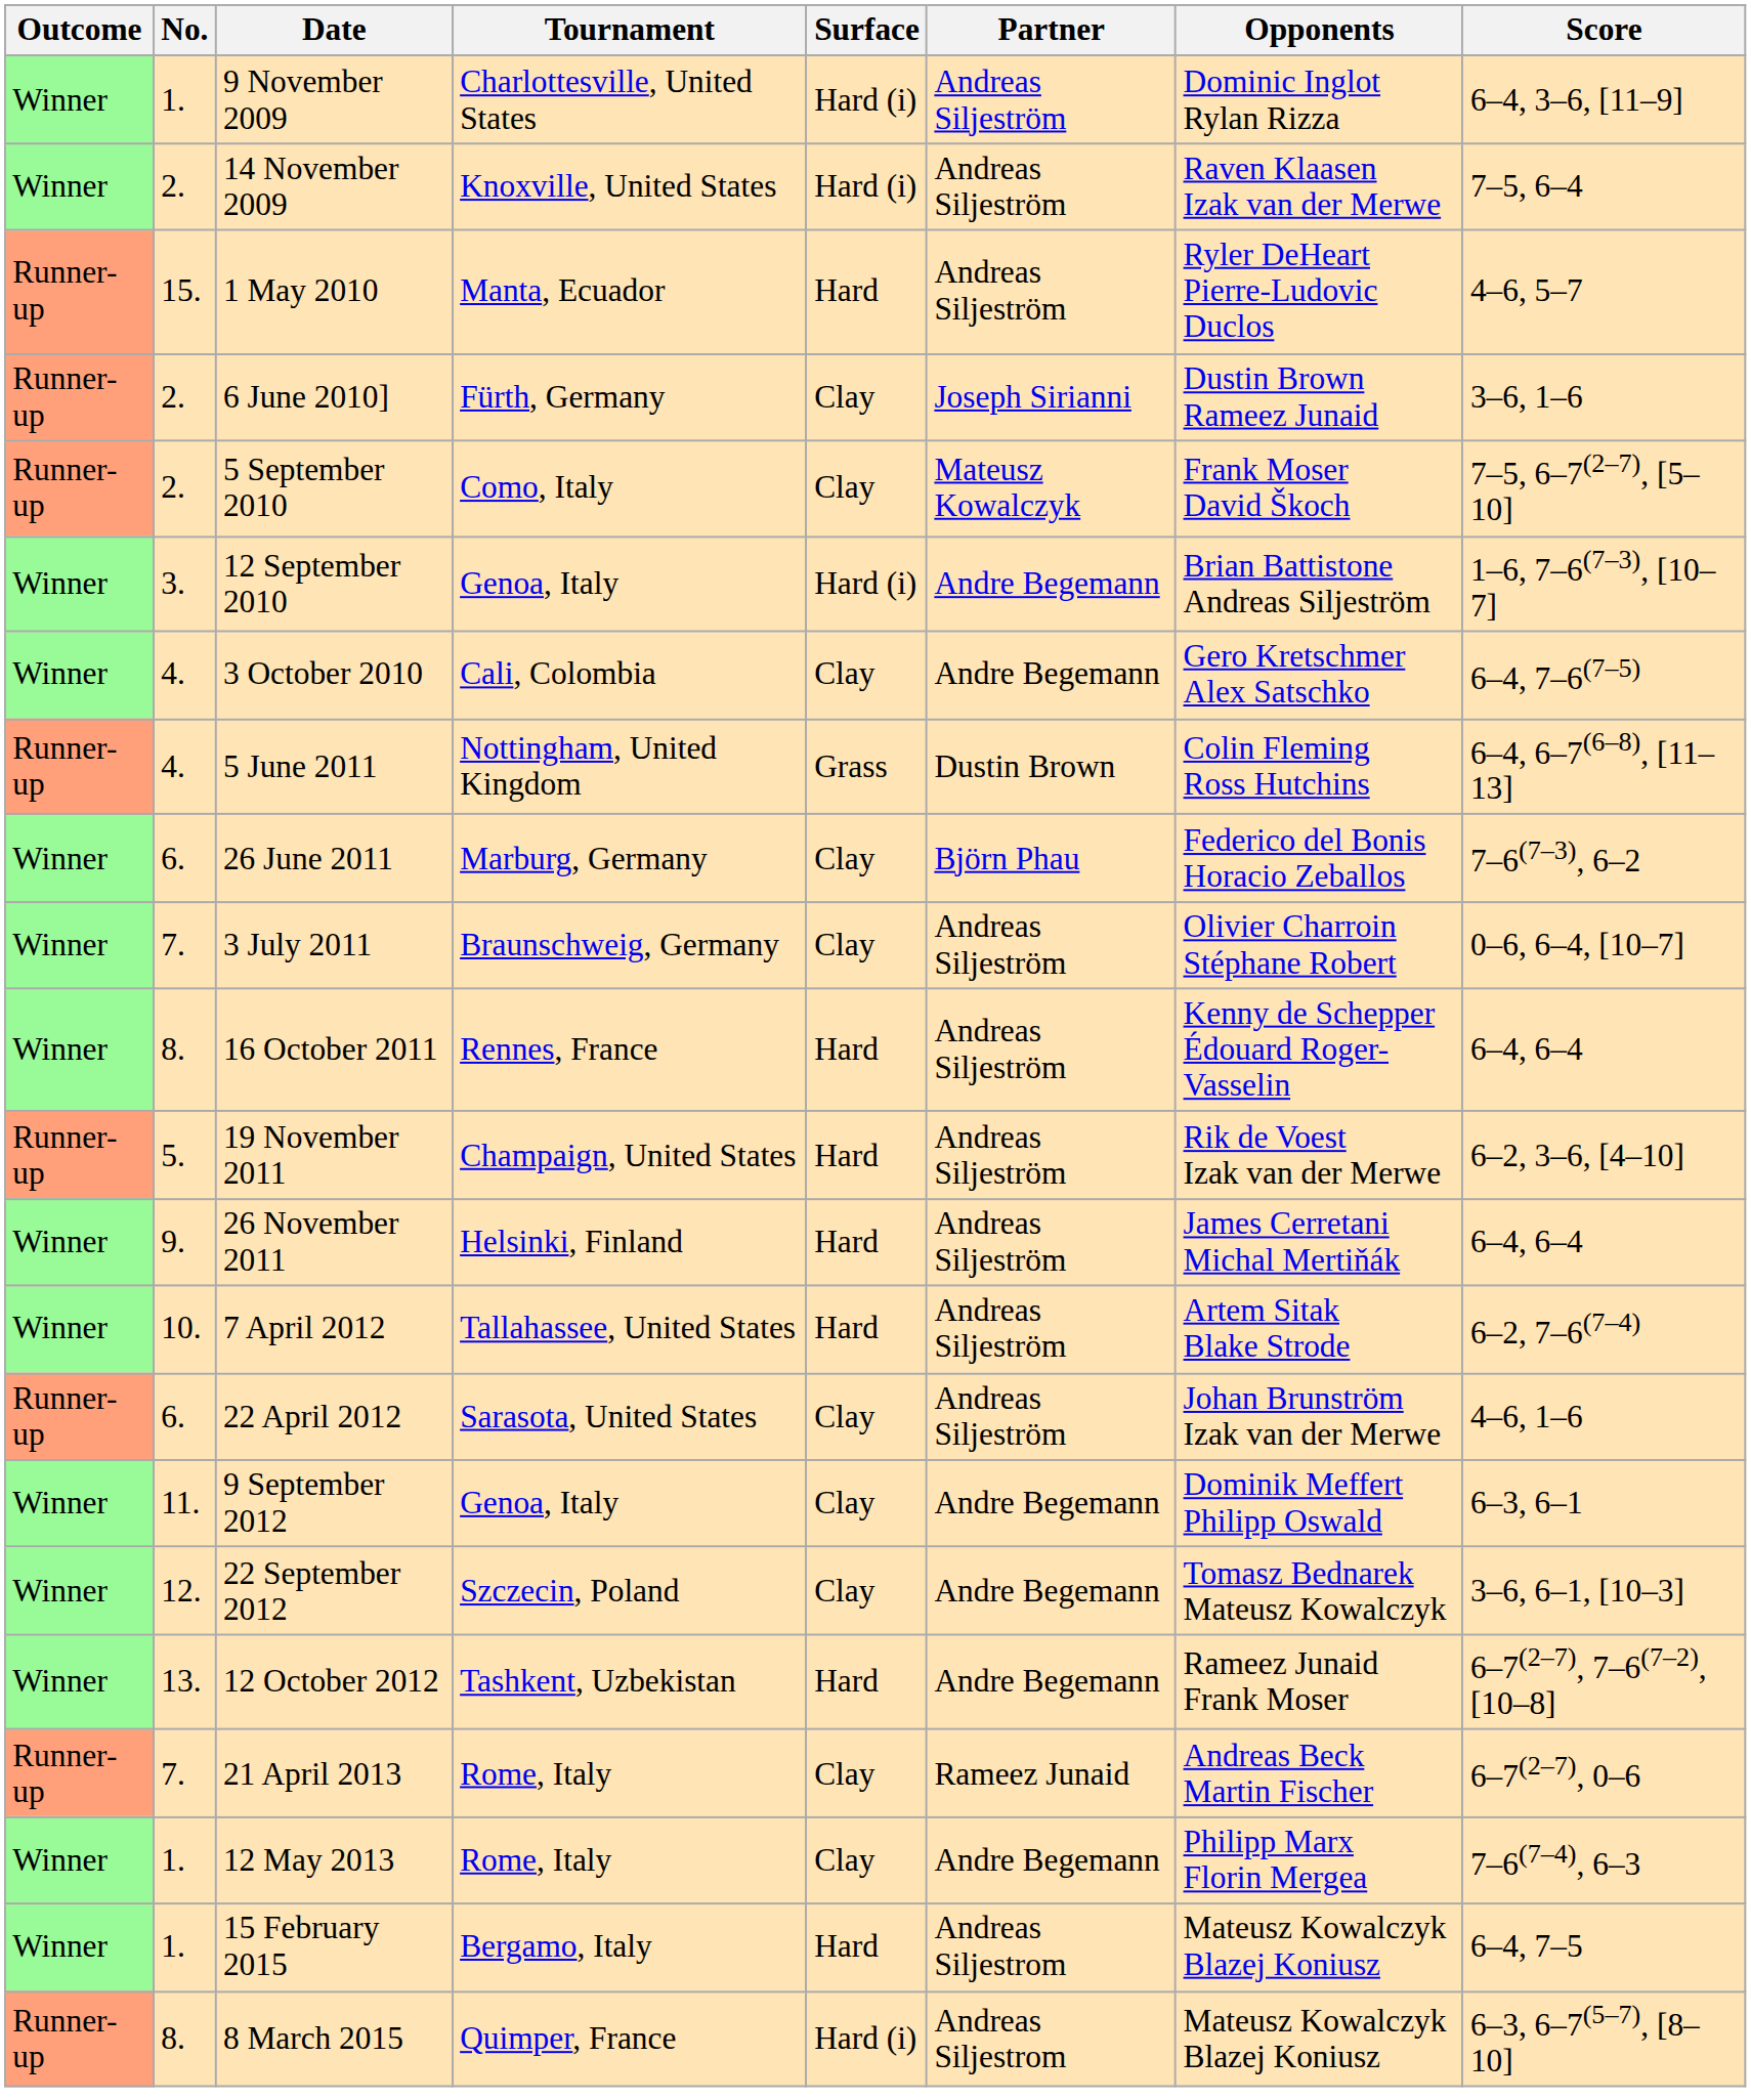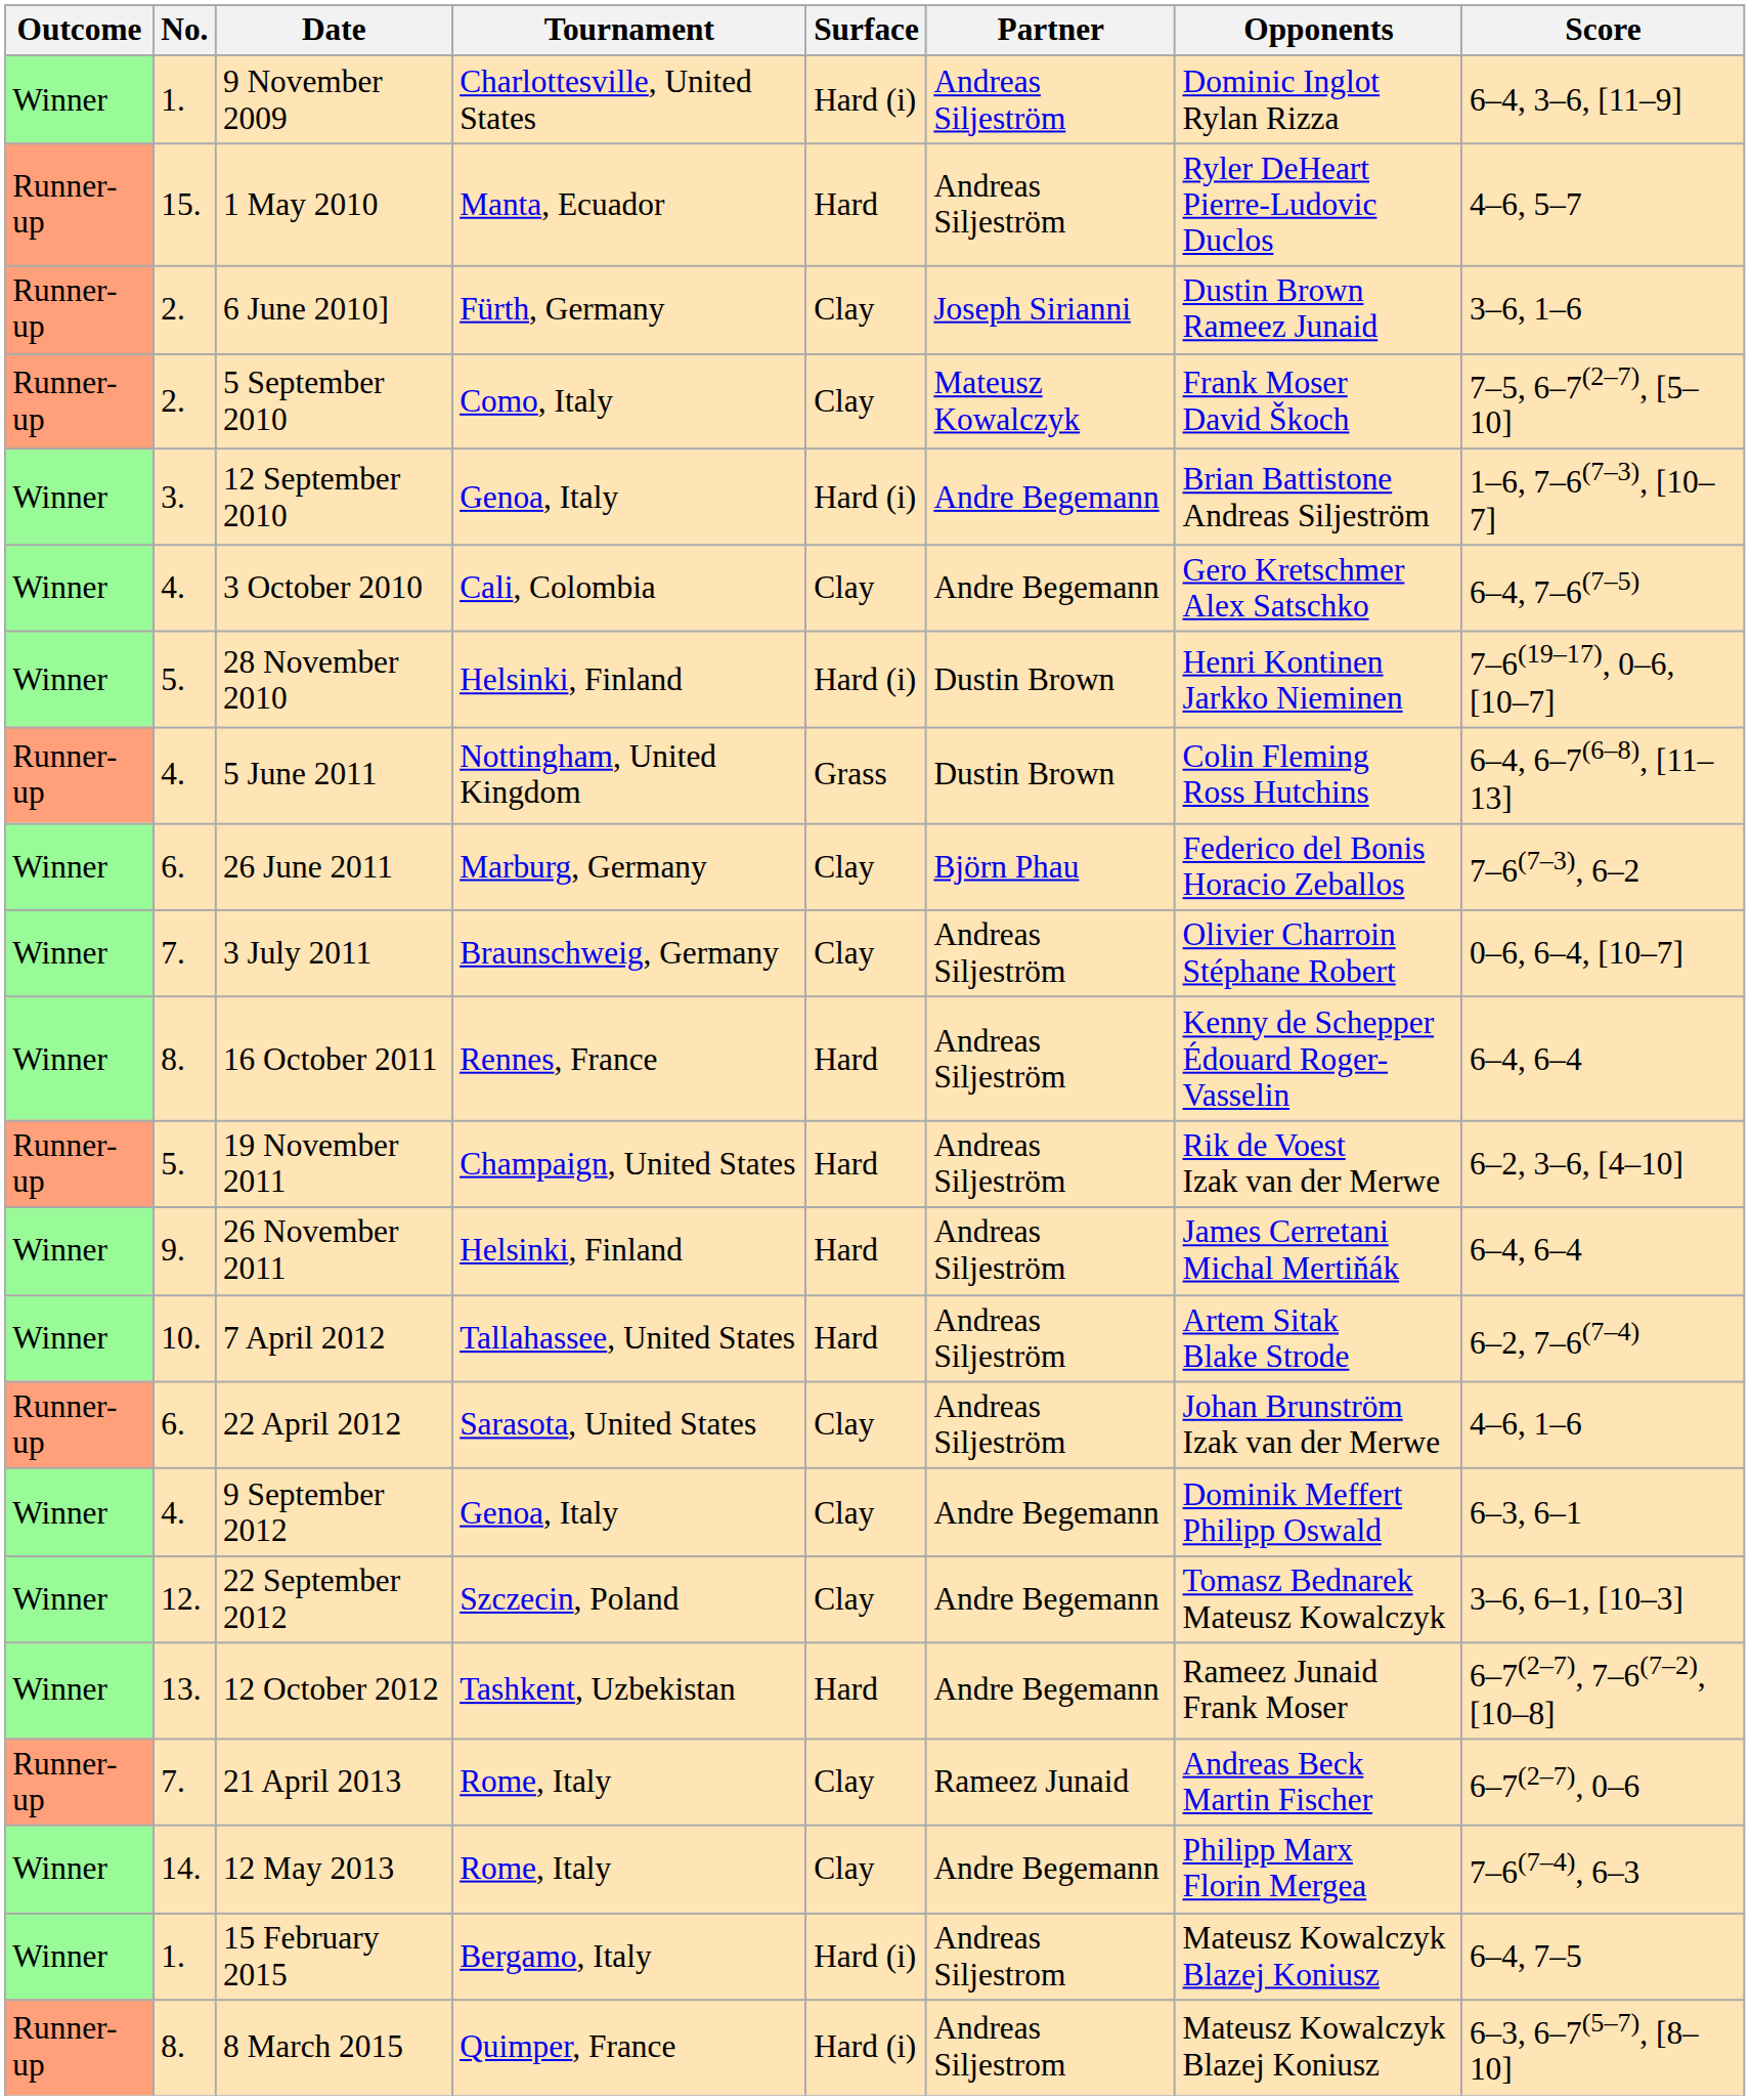- row: Winner | 2. | 14 November 2009 | Knoxville, United States | Hard (i) | Andreas Siljeström | Raven Klaasen Izak van der Merwe | 7–5, 6–4
+ row: Winner | 5. | 28 November 2010 | Helsinki, Finland | Hard (i) | Dustin Brown | Henri Kontinen Jarkko Nieminen | 7–6(19–17), 0–6, [10–7]
9 September 2012 | No.: 11. -> 4.
12 May 2013 | No.: 1. -> 14.
15 February 2015 | Surface: Hard -> Hard (i)
